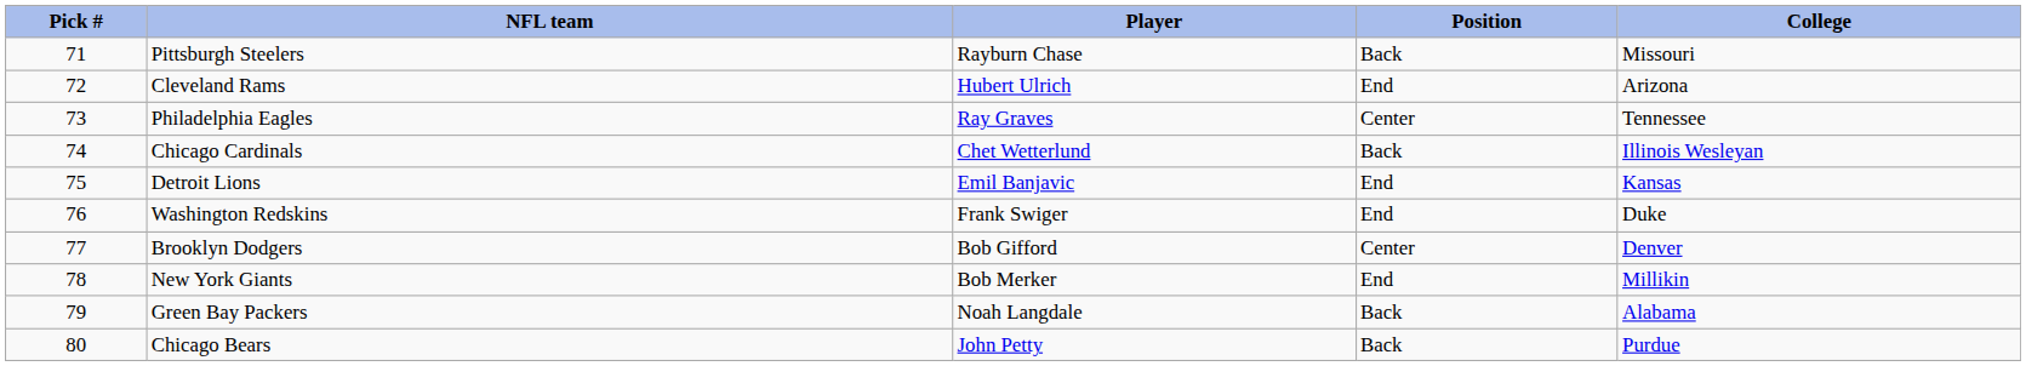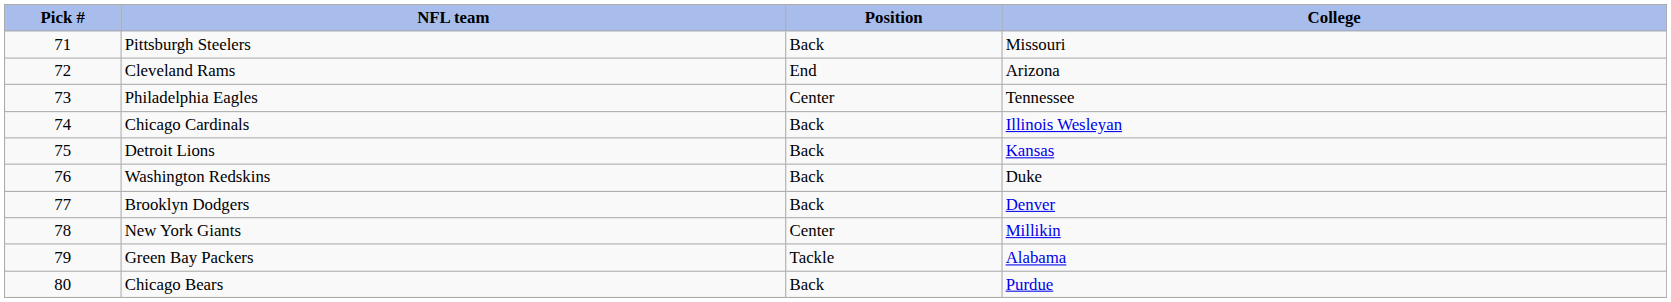- column: Player | Rayburn Chase | Hubert Ulrich | Ray Graves | Chet Wetterlund | Emil Banjavic | Frank Swiger | Bob Gifford | Bob Merker | Noah Langdale | John Petty
Detroit Lions | Position: End -> Back
Washington Redskins | Position: End -> Back
Brooklyn Dodgers | Position: Center -> Back
New York Giants | Position: End -> Center
Green Bay Packers | Position: Back -> Tackle
